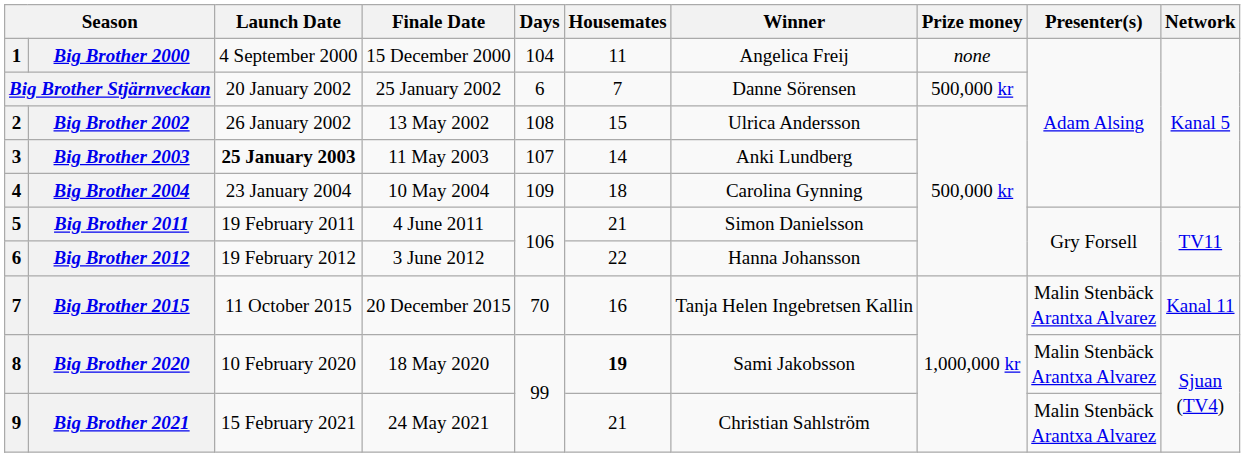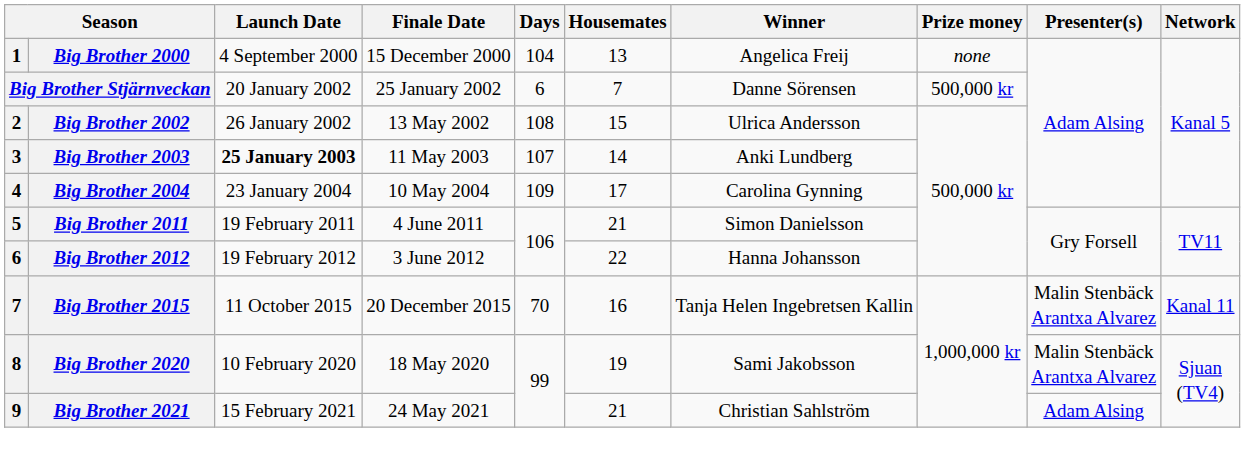Big Brother 2000 | Housemates: 11 -> 13
Big Brother 2004 | Housemates: 18 -> 17
Big Brother 2020 | Housemates: bold -> normal
Big Brother 2021 | Presenter(s): Malin Stenbäck Arantxa Alvarez -> Adam Alsing
